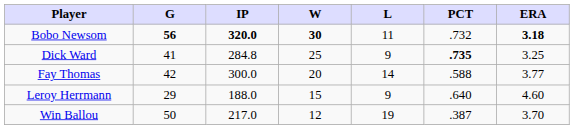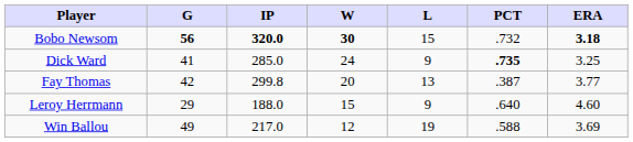Bobo Newsom | L: 11 -> 15
Dick Ward | IP: 284.8 -> 285.0
Dick Ward | W: 25 -> 24
Fay Thomas | IP: 300.0 -> 299.8
Fay Thomas | L: 14 -> 13
Fay Thomas | PCT: .588 -> .387
Win Ballou | G: 50 -> 49
Win Ballou | PCT: .387 -> .588
Win Ballou | ERA: 3.70 -> 3.69
